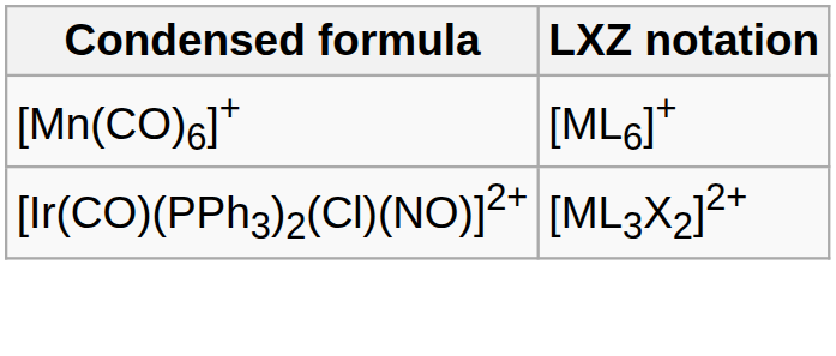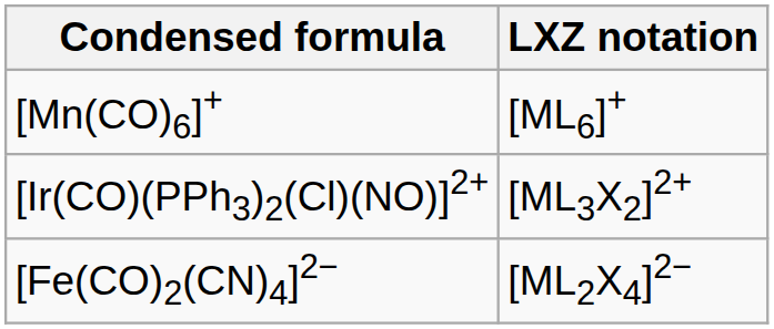+ row: [Fe(CO)2(CN)4]2− | [ML2X4]2−
